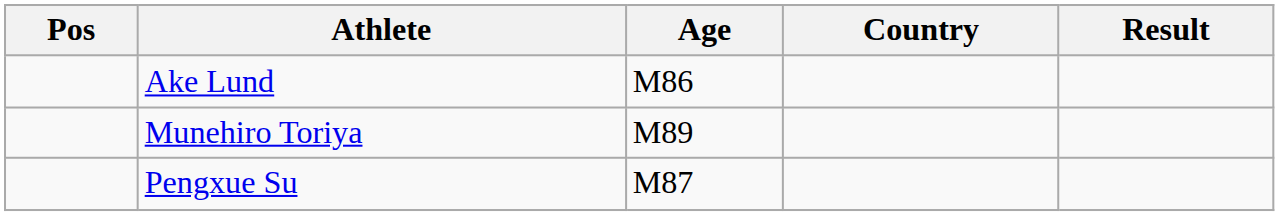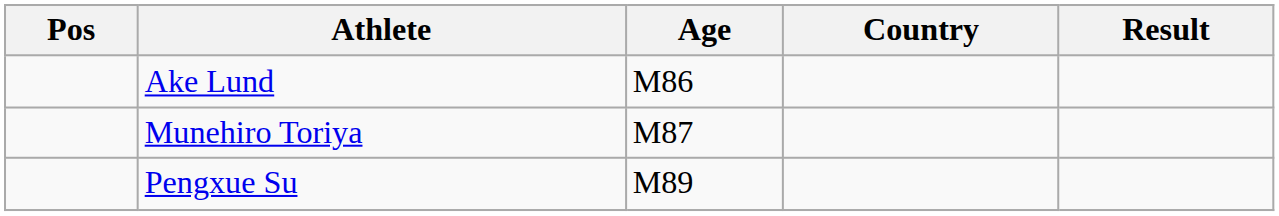Munehiro Toriya | Age: M89 -> M87
Pengxue Su | Age: M87 -> M89
